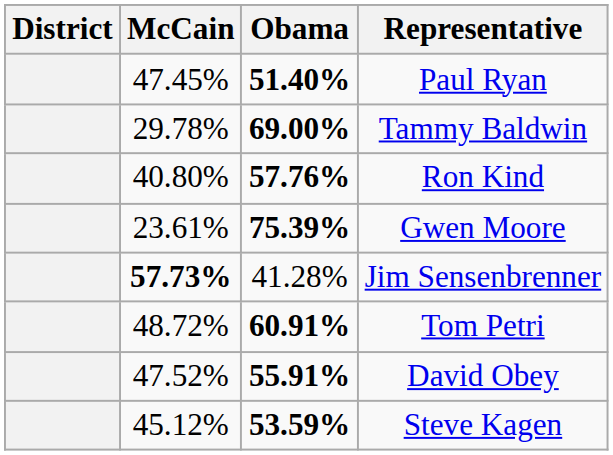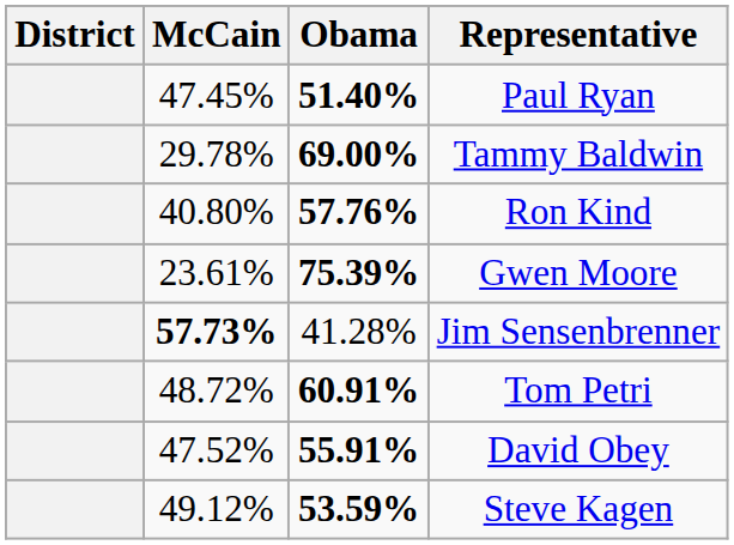Steve Kagen | McCain: 45.12% -> 49.12%
